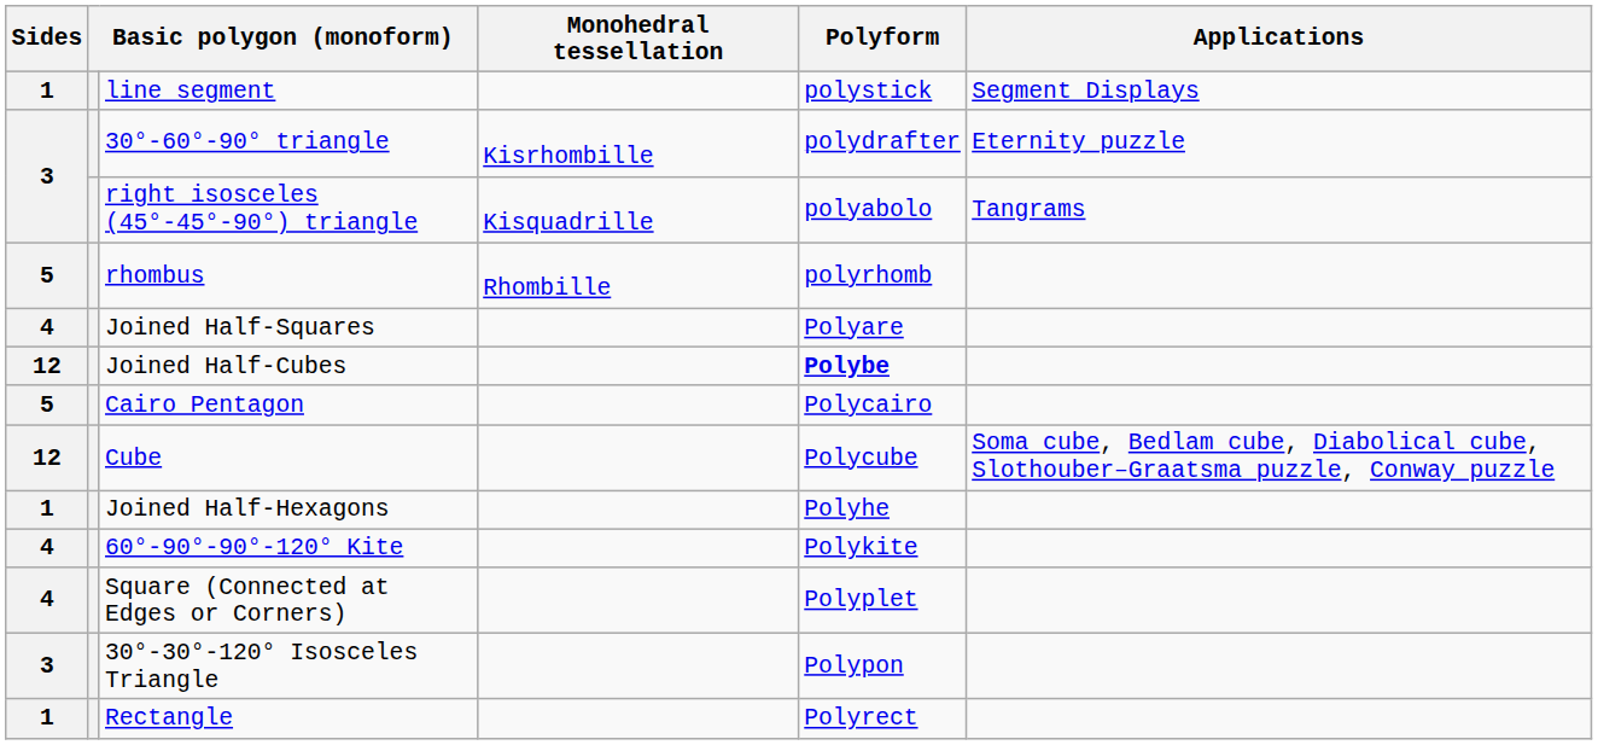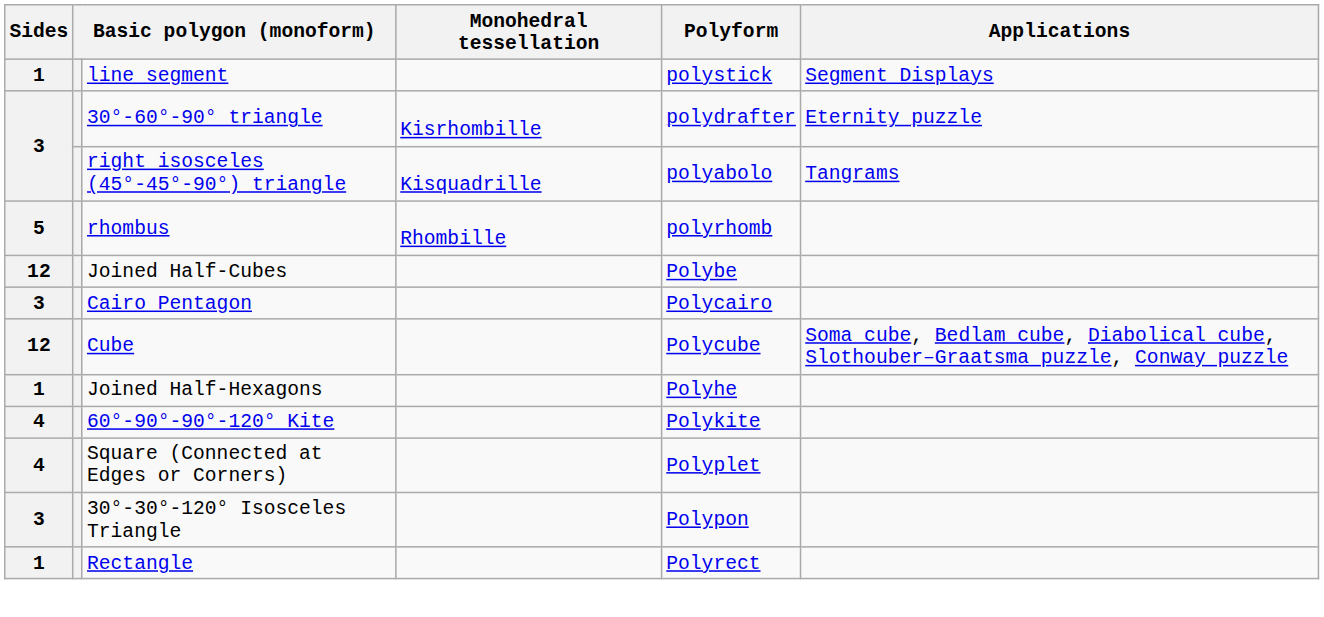- row: 4 | Joined Half-Squares | Polyare
Joined Half-Cubes | Polyform: bold -> normal
Cairo Pentagon | Sides: 5 -> 3
